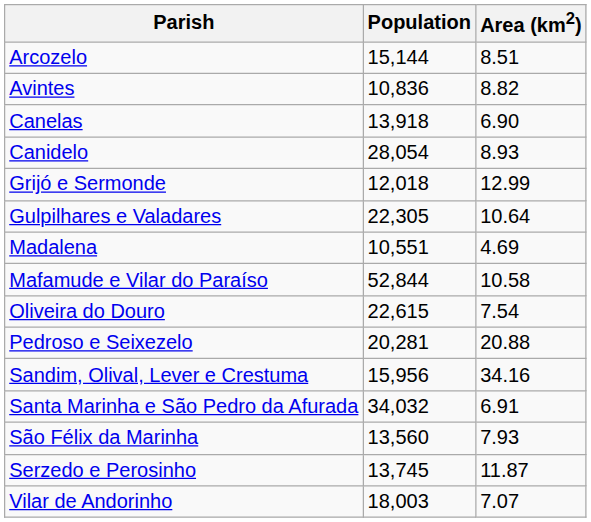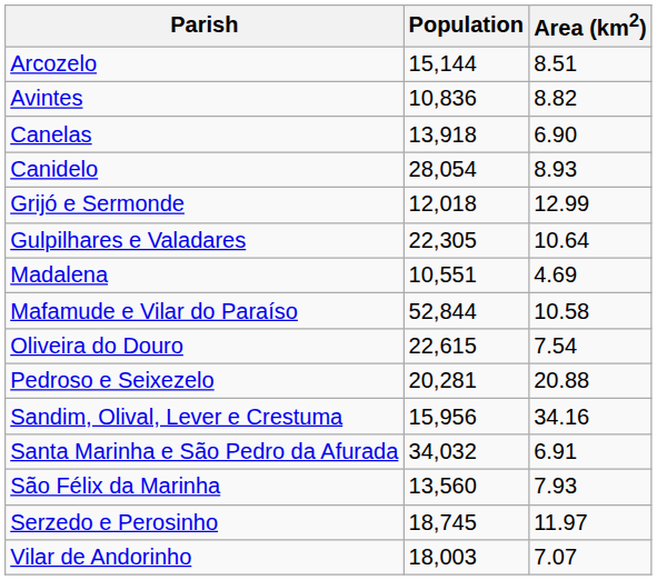Serzedo e Perosinho | Population: 13,745 -> 18,745
Serzedo e Perosinho | Area (km2): 11.87 -> 11.97
